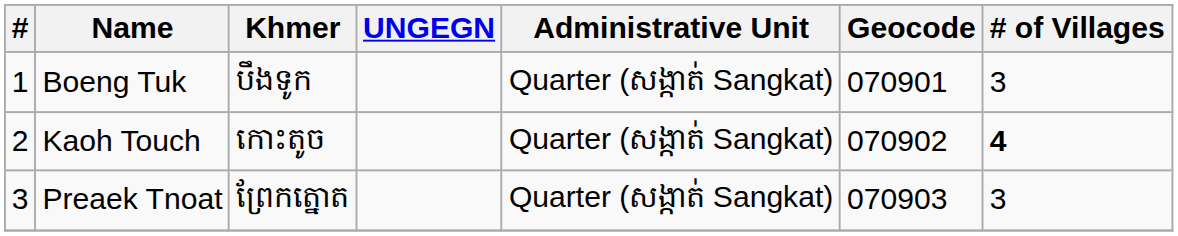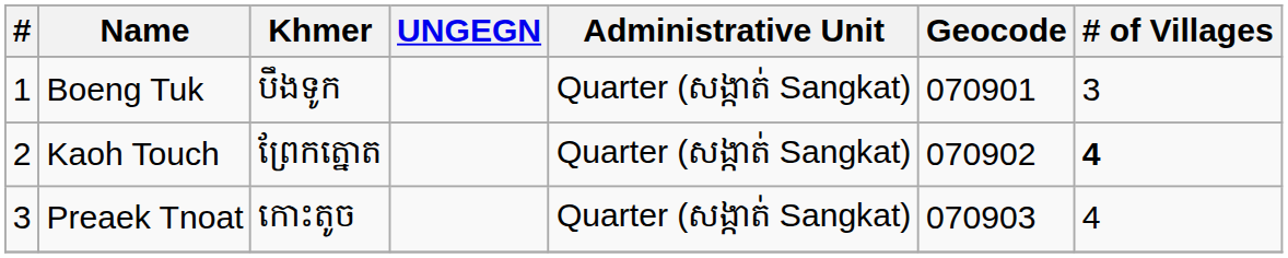Kaoh Touch | Khmer: កោះតូច -> ព្រែកត្នោត
Preaek Tnoat | Khmer: ព្រែកត្នោត -> កោះតូច
Preaek Tnoat | # of Villages: 3 -> 4
